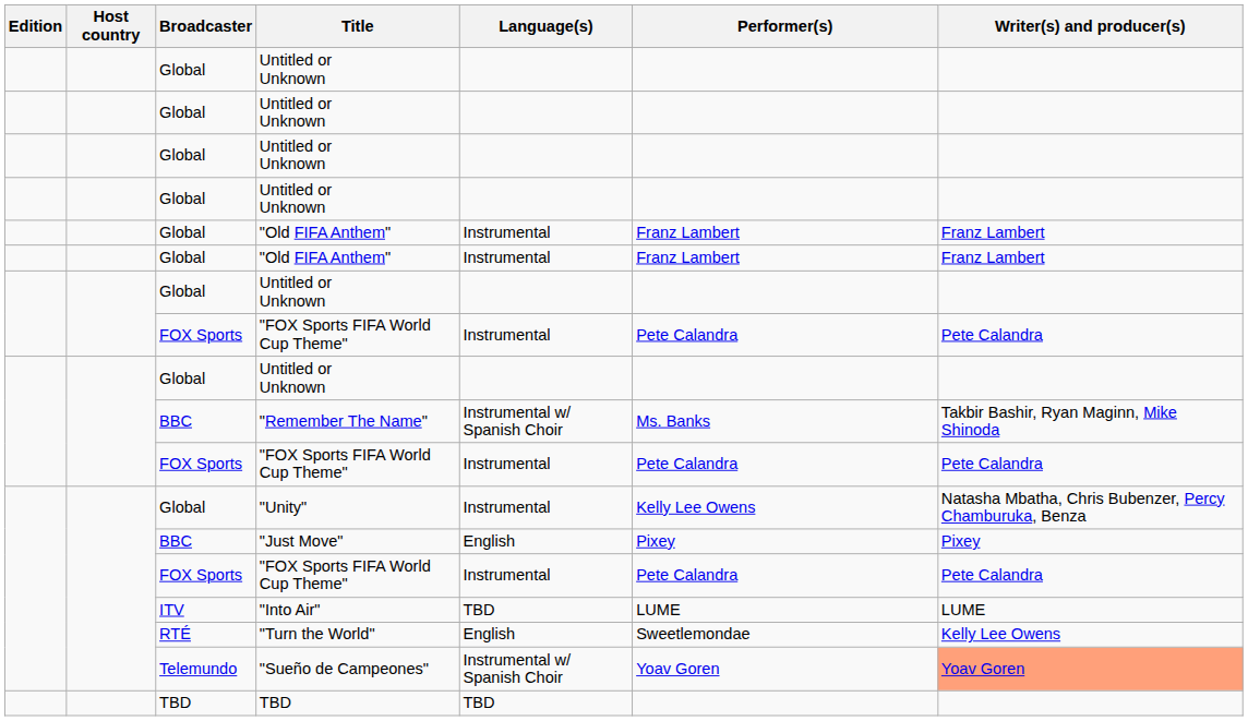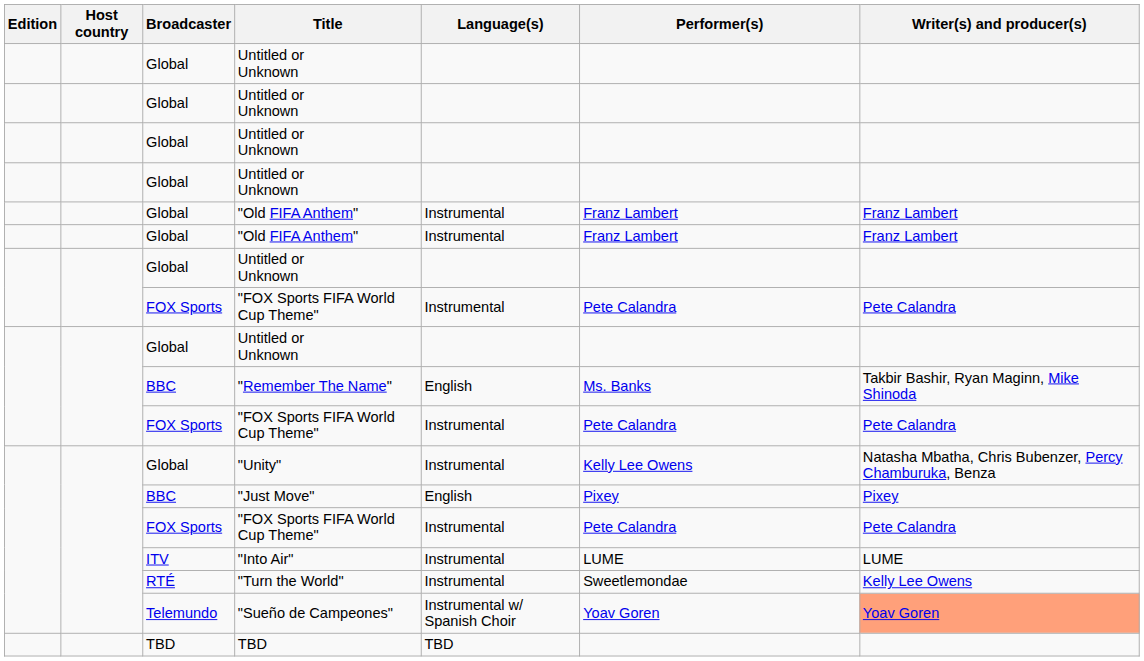"Remember The Name" | Language(s): Instrumental w/ Spanish Choir -> English
"Into Air" | Language(s): TBD -> Instrumental
"Turn the World" | Language(s): English -> Instrumental
